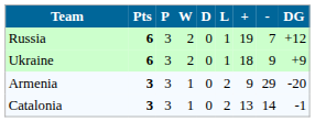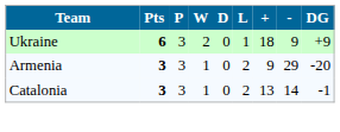- row: Russia | 6 | 3 | 2 | 0 | 1 | 19 | 7 | +12
